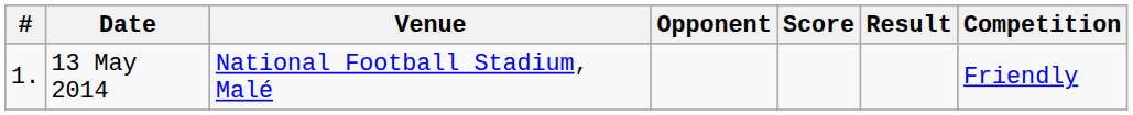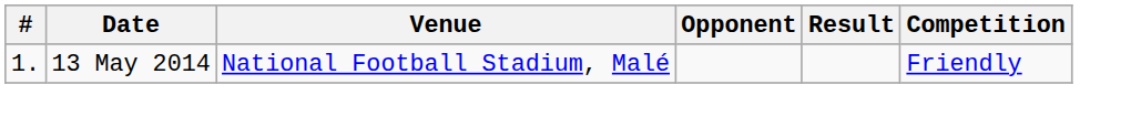- column: Score
